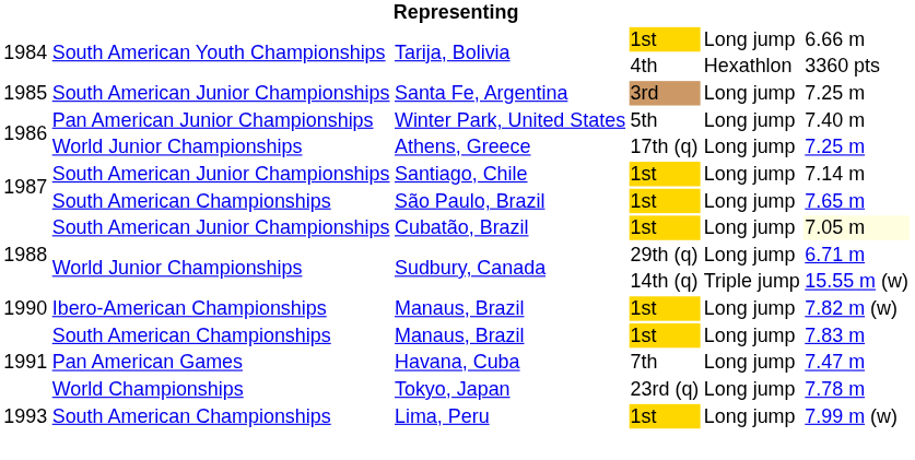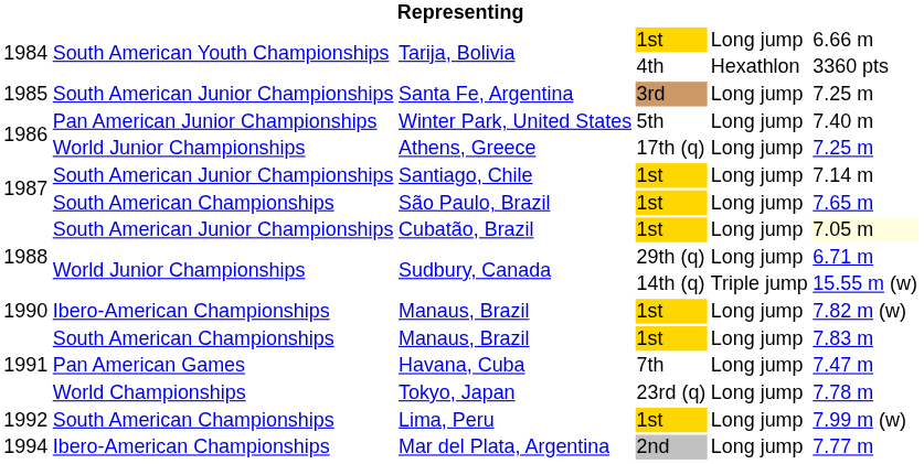Lima, Peru | column 1: 1993 -> 1992
+ row: 1994 | Ibero-American Championships | Mar del Plata, Argentina | 2nd | Long jump | 7.77 m
